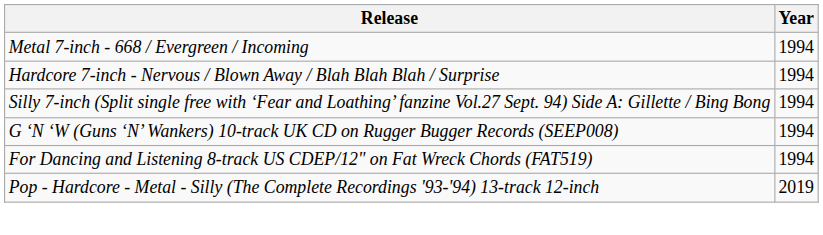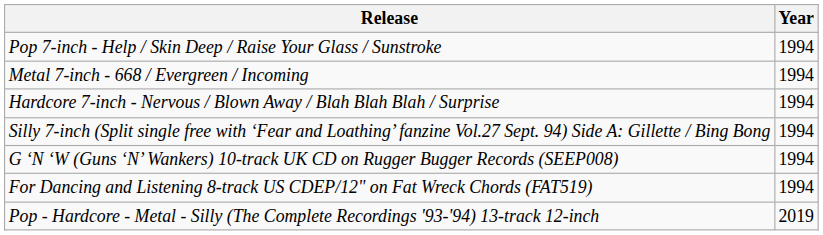+ row: Pop 7-inch - Help / Skin Deep / Raise Your Glass / Sunstroke | 1994
